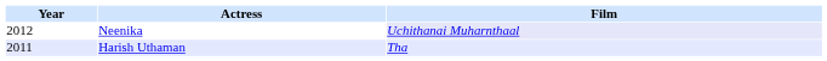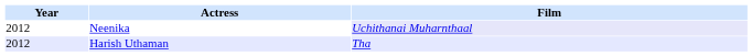Harish Uthaman | Year: 2011 -> 2012
